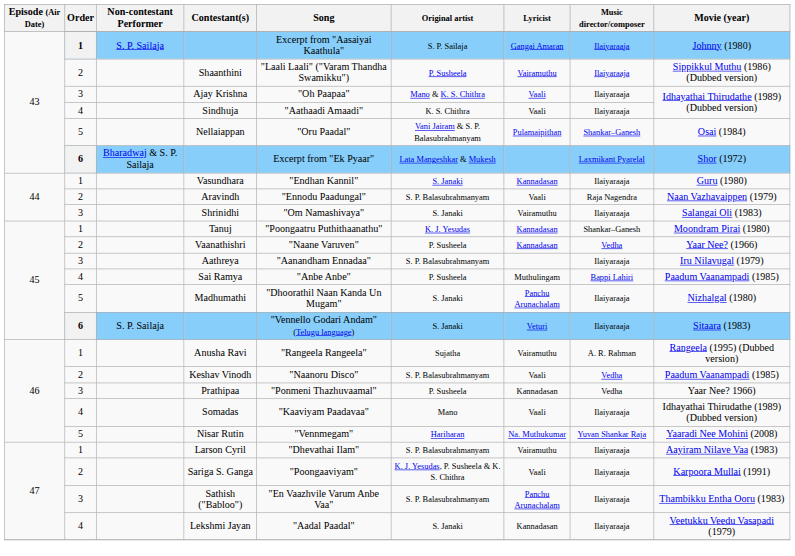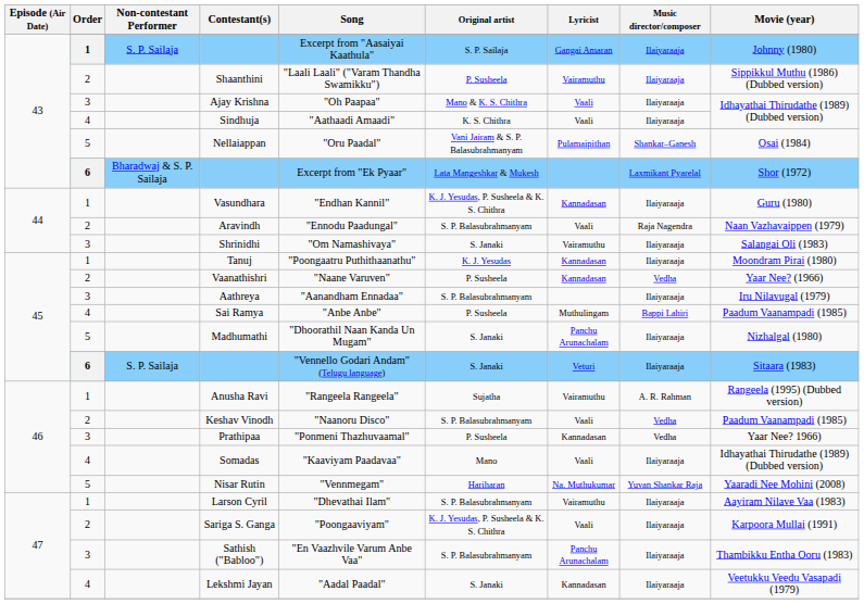Vasundhara | Original artist: S. Janaki -> K. J. Yesudas, P. Susheela & K. S. Chithra
Tanuj | Music director/composer: Shankar–Ganesh -> Ilaiyaraaja
